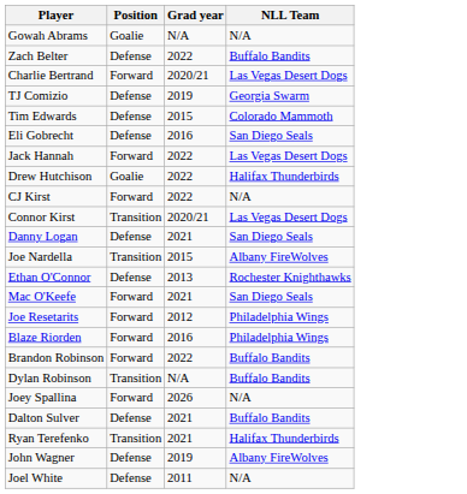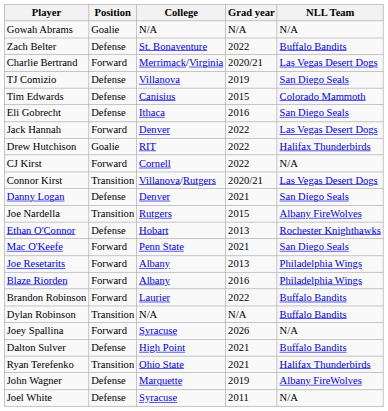+ column: College | N/A | St. Bonaventure | Merrimack/Virginia | Villanova | Canisius | Ithaca | Denver | RIT | Cornell | Villanova/Rutgers | Denver | Rutgers | Hobart | Penn State | Albany | Albany | Laurier | N/A | Syracuse | High Point | Ohio State | Marquette | Syracuse
TJ Comizio | NLL Team: Georgia Swarm -> San Diego Seals
Joe Resetarits | Grad year: 2012 -> 2013
